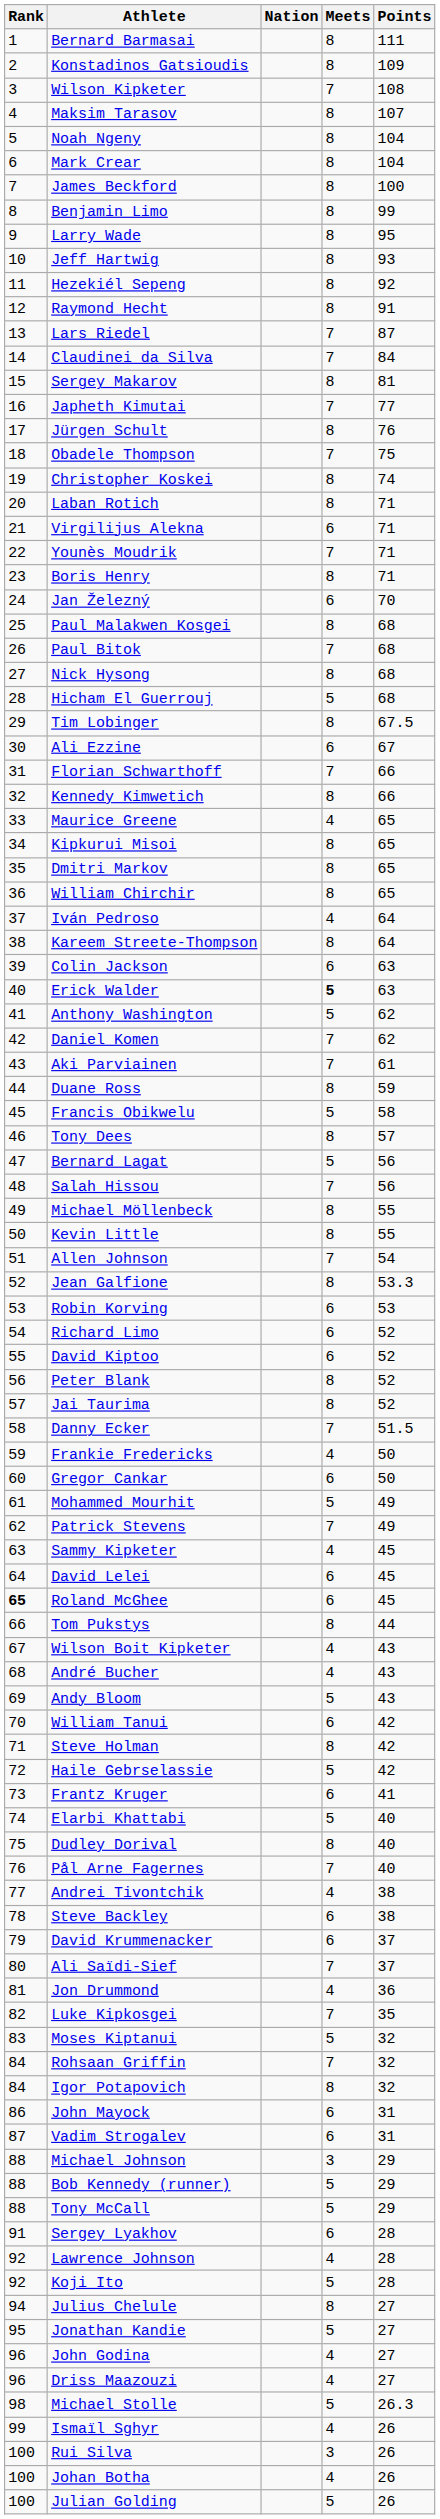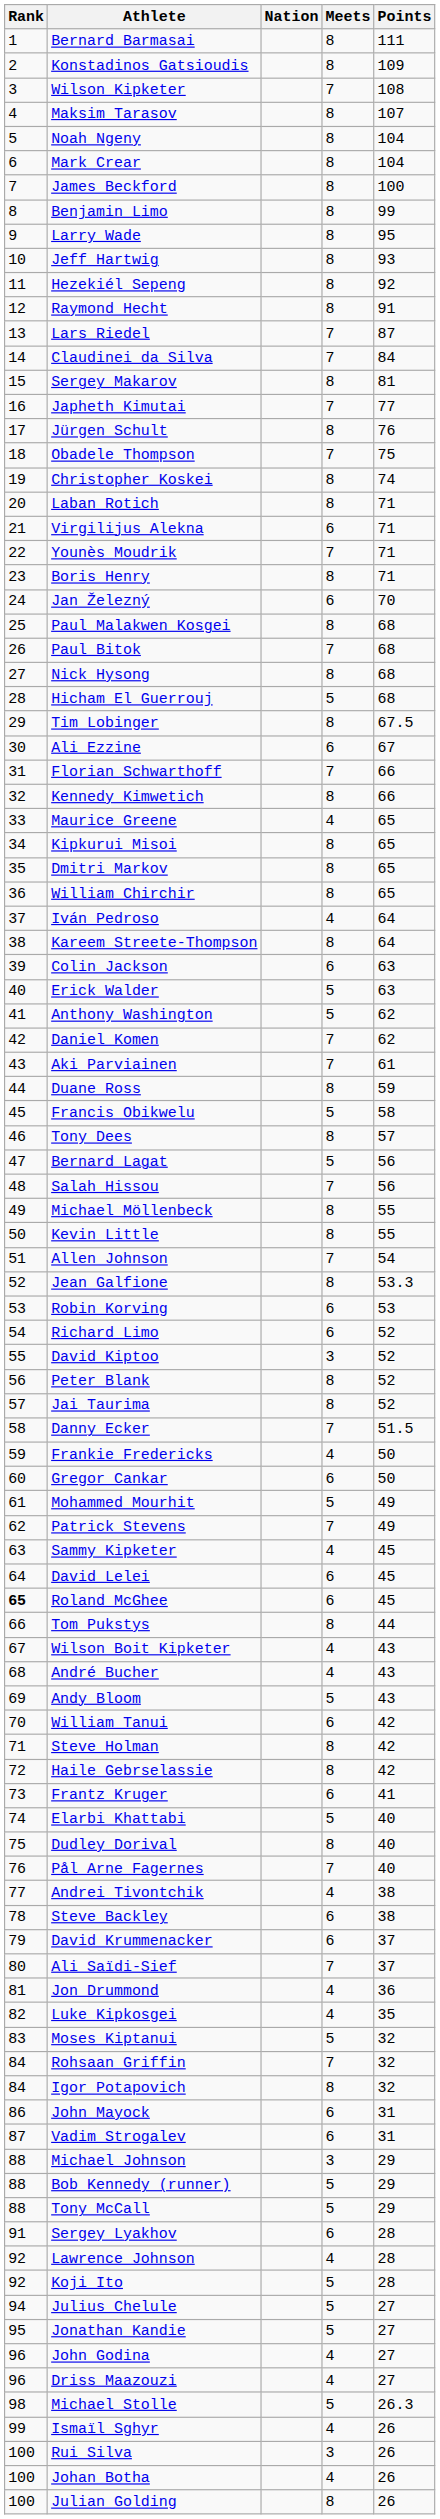Erick Walder | Meets: bold -> normal
David Kiptoo | Meets: 6 -> 3
Haile Gebrselassie | Meets: 5 -> 8
Luke Kipkosgei | Meets: 7 -> 4
Julius Chelule | Meets: 8 -> 5
Julian Golding | Meets: 5 -> 8
